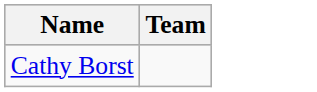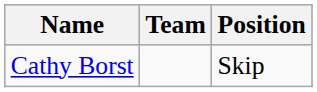+ column: Position | Skip
